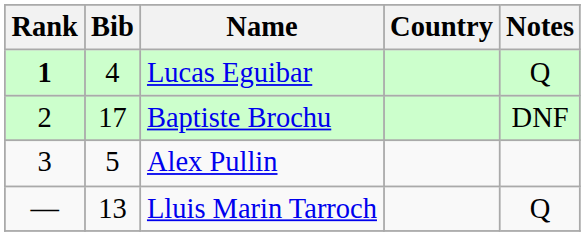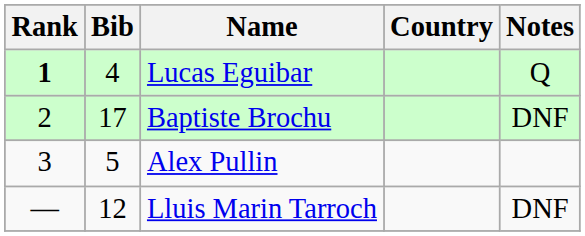Lluis Marin Tarroch | Bib: 13 -> 12
Lluis Marin Tarroch | Notes: Q -> DNF
